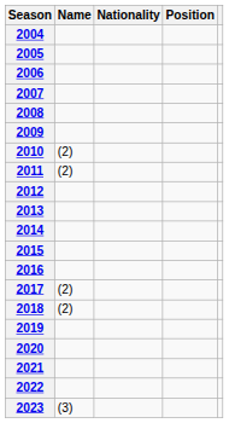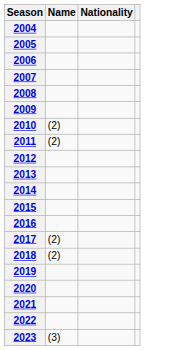- column: Position
